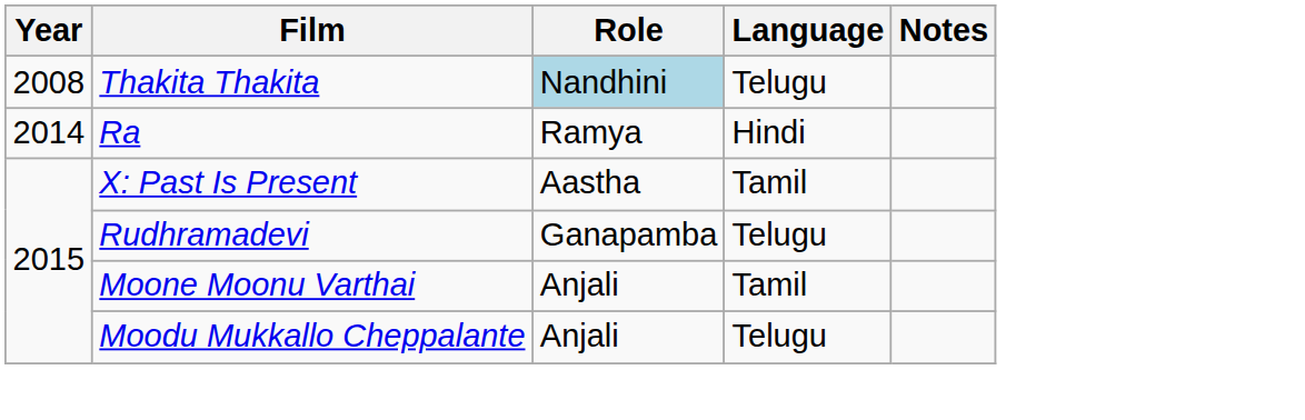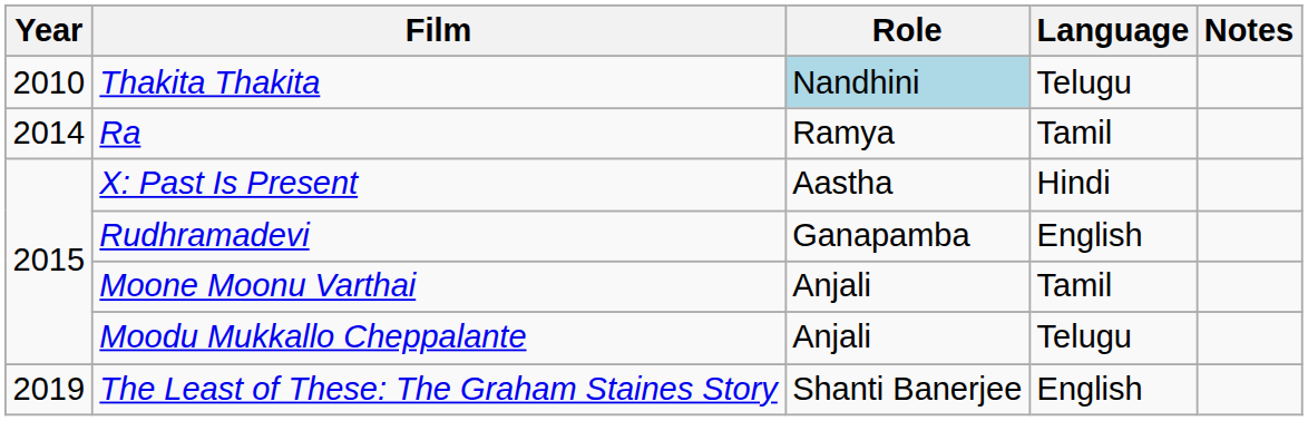Thakita Thakita | Year: 2008 -> 2010
Ra | Language: Hindi -> Tamil
X: Past Is Present | Language: Tamil -> Hindi
Rudhramadevi | Language: Telugu -> English
+ row: 2019 | The Least of These: The Graham Staines Story | Shanti Banerjee | English
